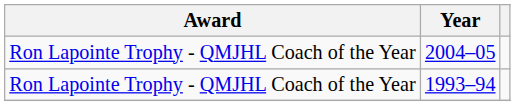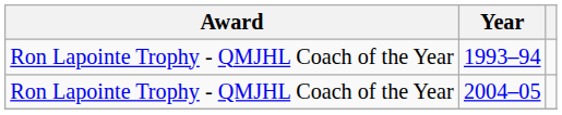rows swapped: 1993–94 <-> 2004–05
